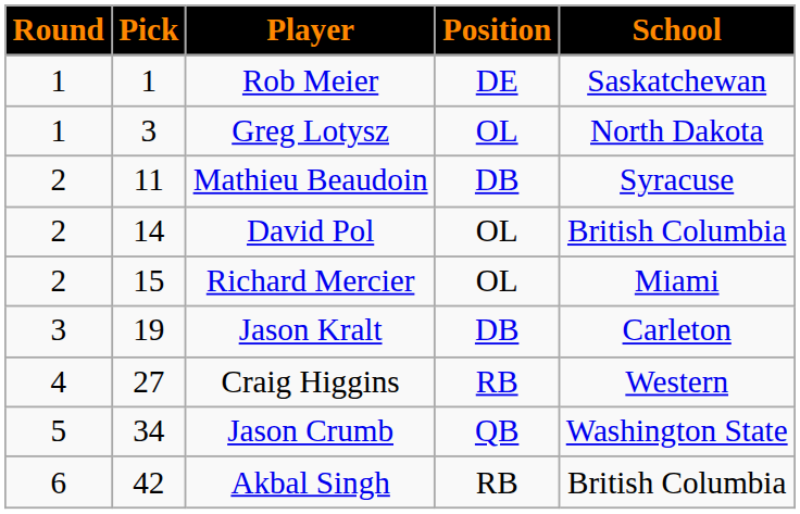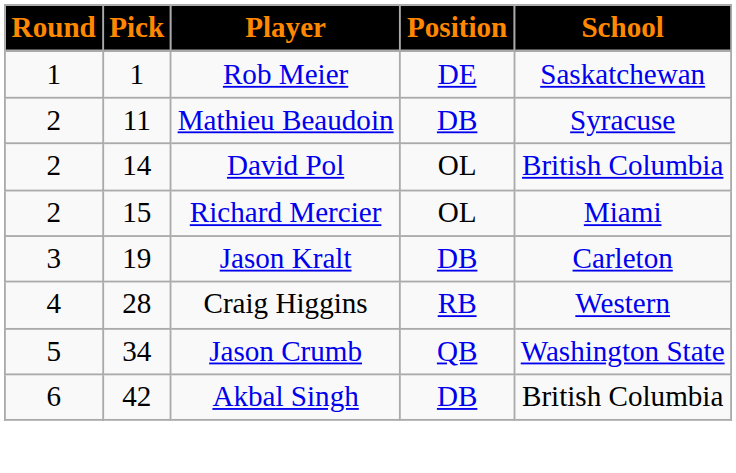- row: 1 | 3 | Greg Lotysz | OL | North Dakota
Craig Higgins | Pick: 27 -> 28
Akbal Singh | Position: RB -> DB
